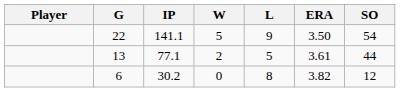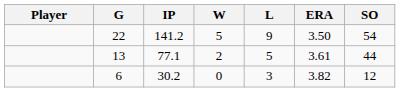22 | IP: 141.1 -> 141.2
6 | L: 8 -> 3
